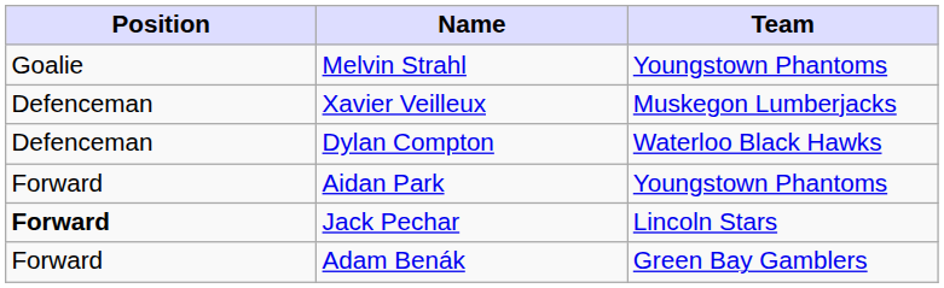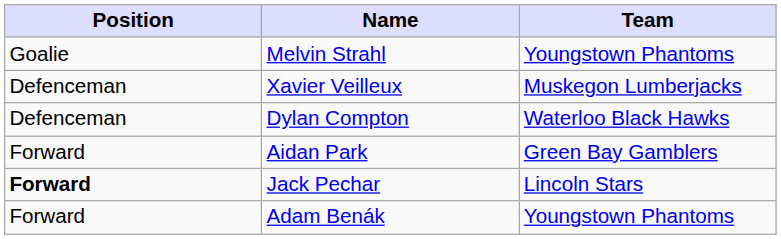Aidan Park | Team: Youngstown Phantoms -> Green Bay Gamblers
Adam Benák | Team: Green Bay Gamblers -> Youngstown Phantoms
